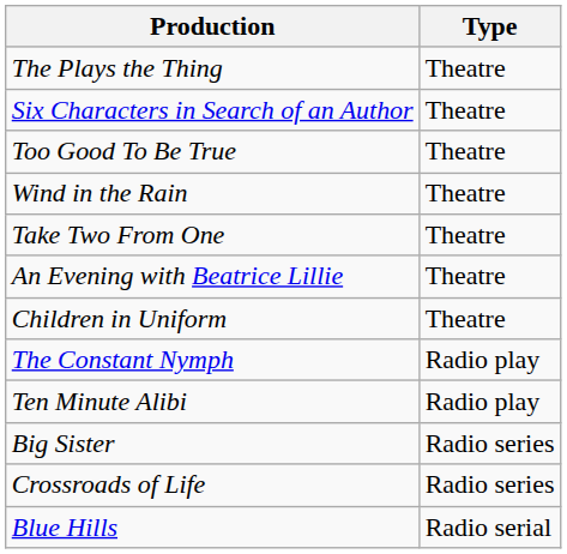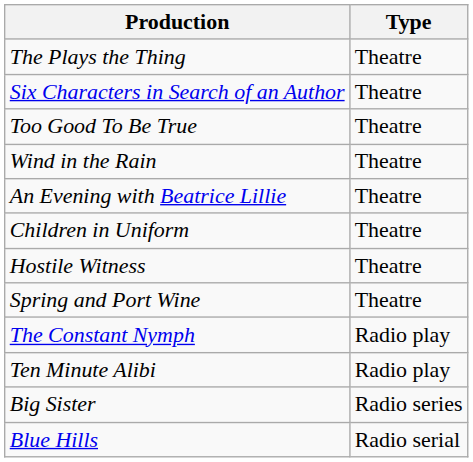- row: Take Two From One | Theatre
+ row: Hostile Witness | Theatre
+ row: Spring and Port Wine | Theatre
- row: Crossroads of Life | Radio series
